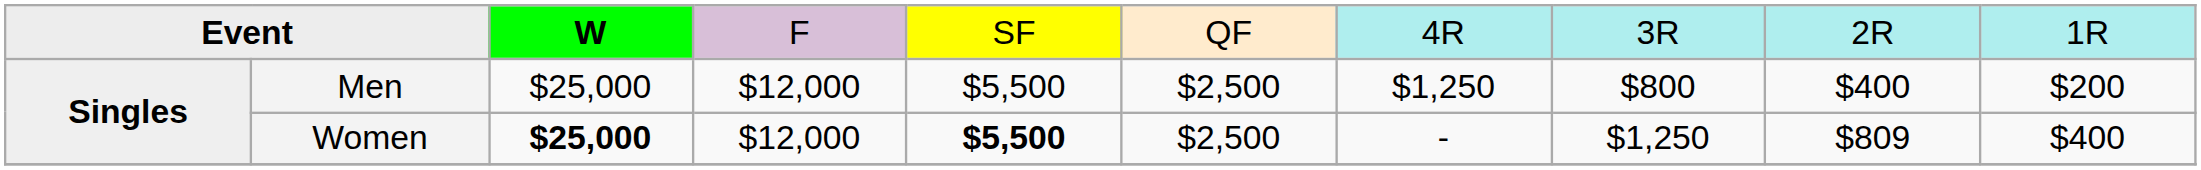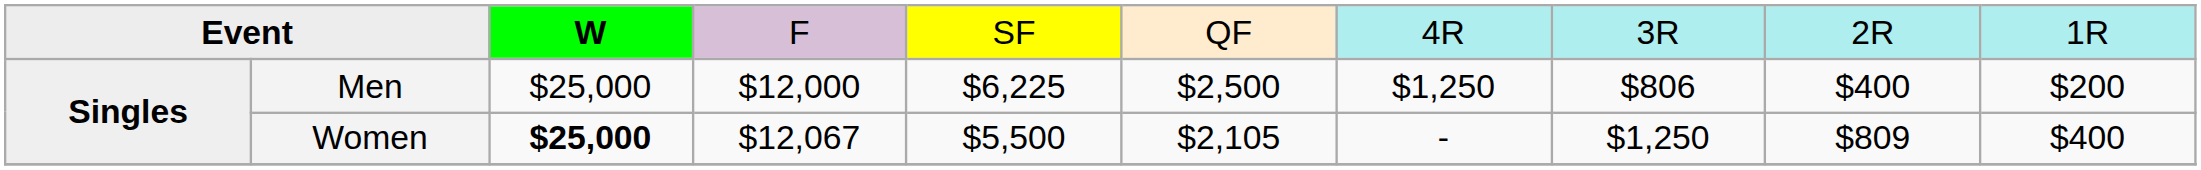Men | column 5: $5,500 -> $6,225
Men | column 8: $800 -> $806
Women | column 4: $12,000 -> $12,067
Women | column 5: bold -> normal
Women | column 6: $2,500 -> $2,105
